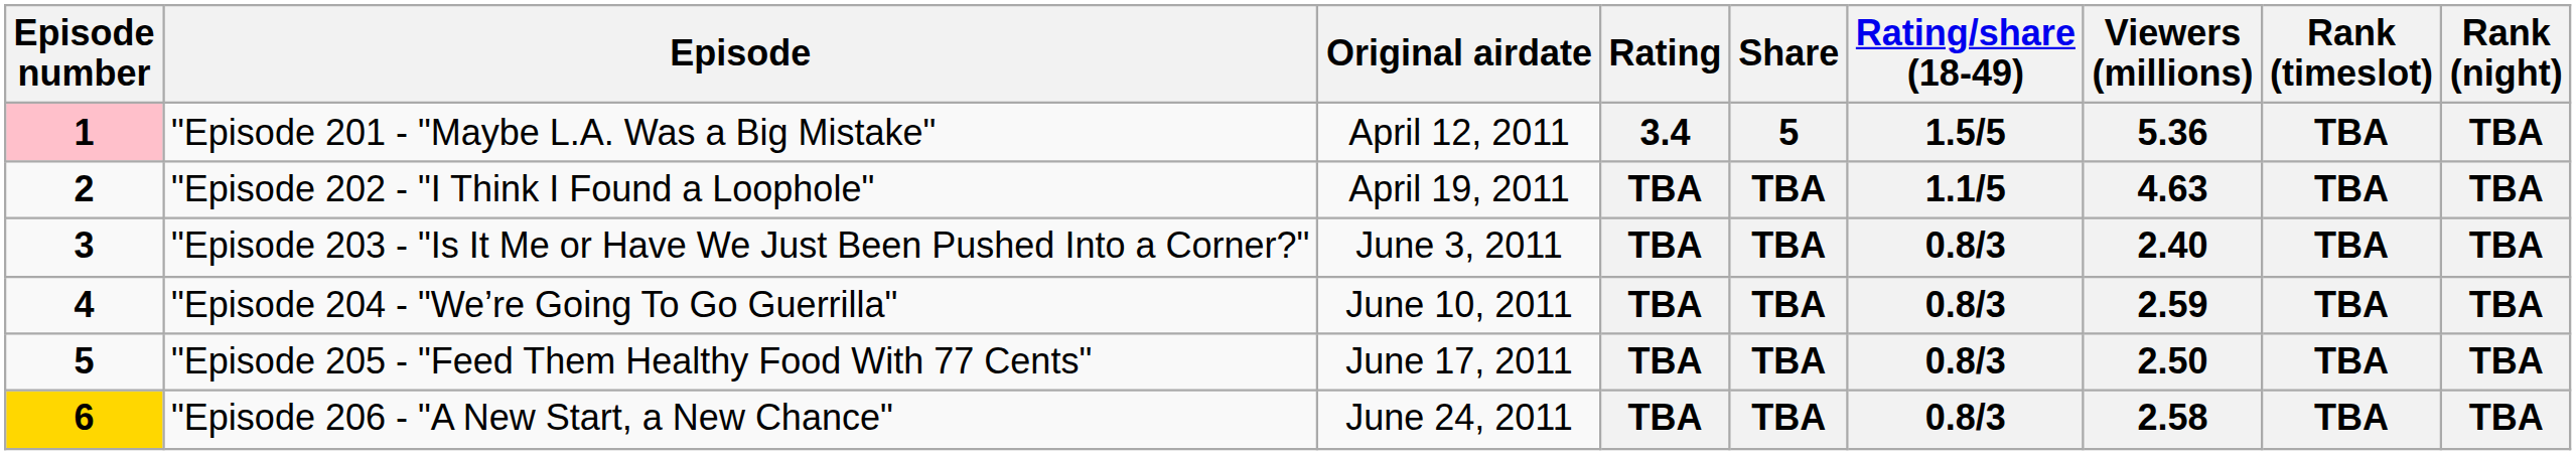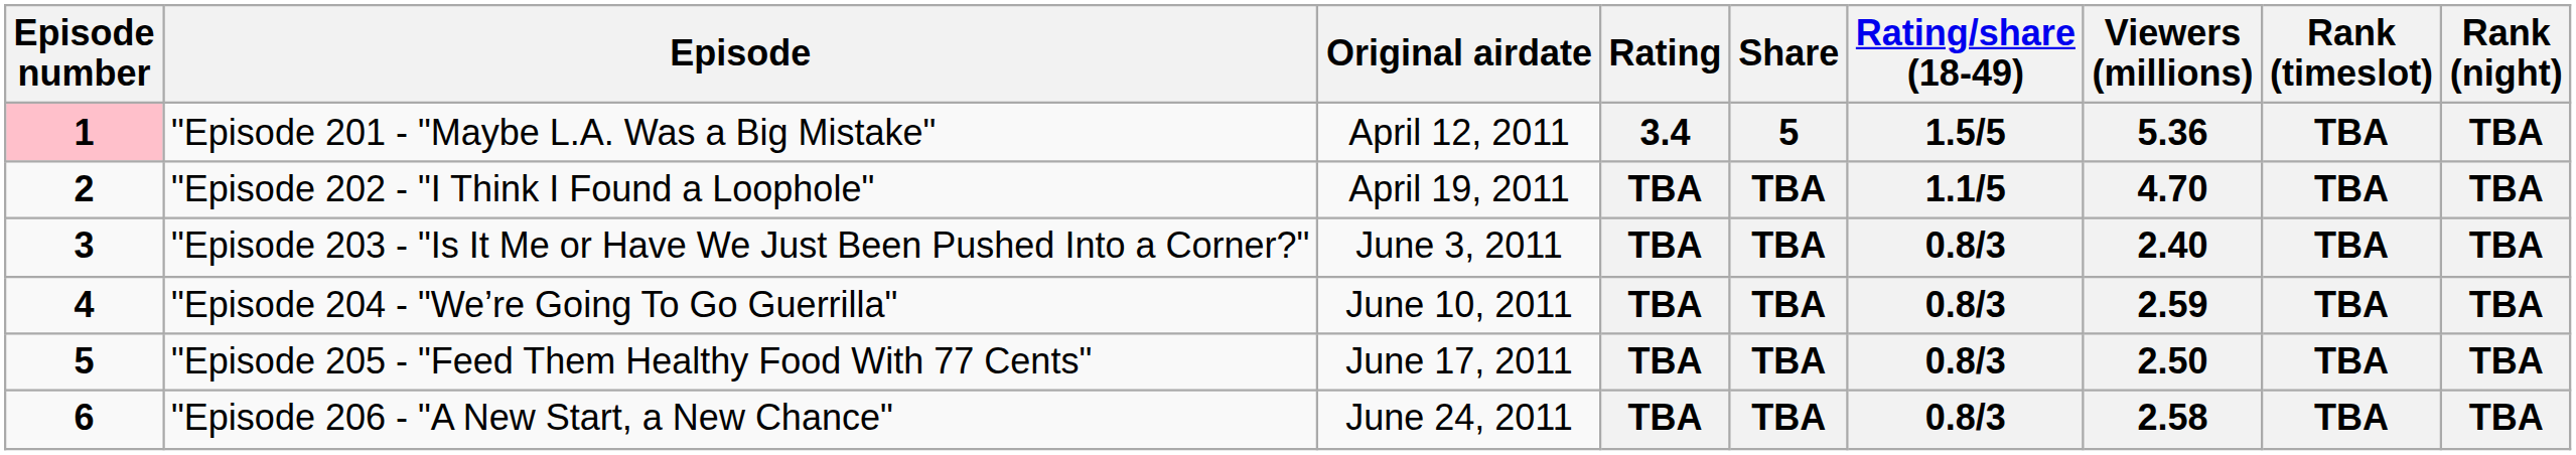"Episode 202 - "I Think I Found a Loophole" | Viewers (millions): 4.63 -> 4.70
"Episode 206 - "A New Start, a New Chance" | Episode number: gold background -> no background
